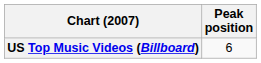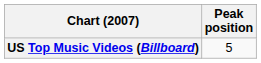US Top Music Videos (Billboard) | Peak position: 6 -> 5
